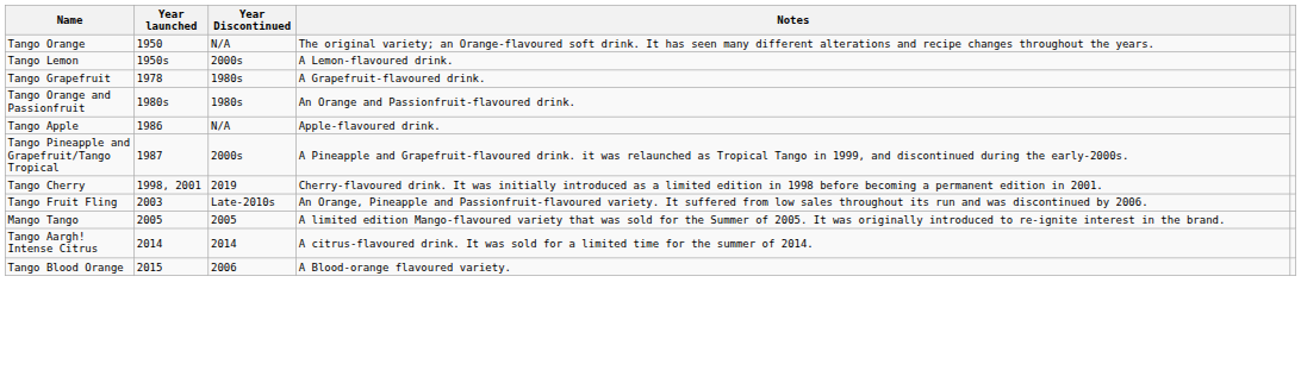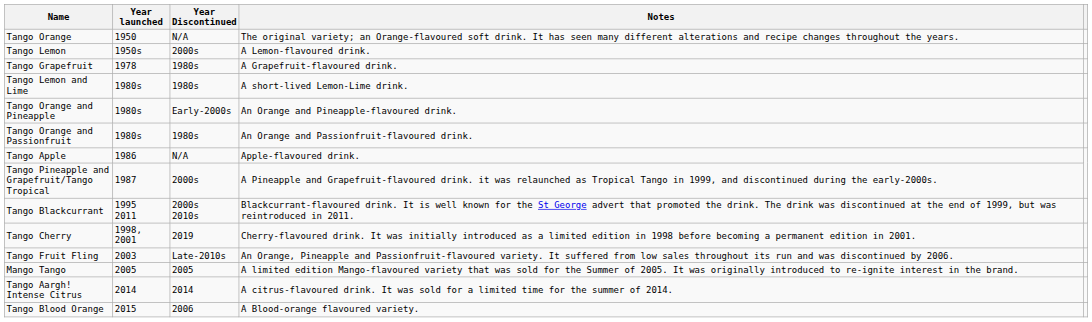+ row: Tango Lemon and Lime | 1980s | 1980s | A short-lived Lemon-Lime drink.
+ row: Tango Orange and Pineapple | 1980s | Early-2000s | An Orange and Pineapple-flavoured drink.
+ row: Tango Blackcurrant | 1995 2011 | 2000s 2010s | Blackcurrant-flavoured drink. It is well known for the St George advert that promoted the drink. The drink was discontinued at the end of 1999, but was reintroduced in 2011.
